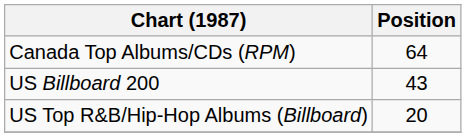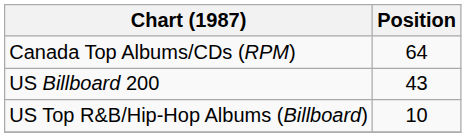US Top R&B/Hip-Hop Albums (Billboard) | Position: 20 -> 10
